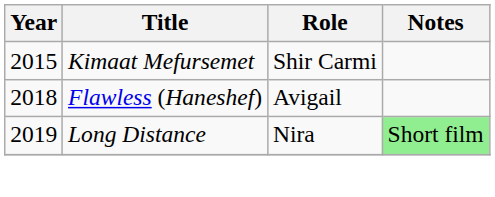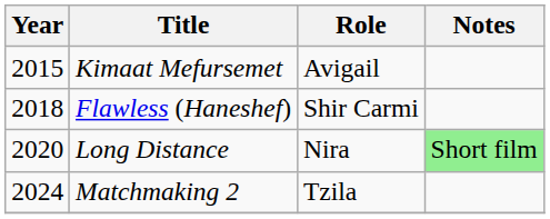Kimaat Mefursemet | Role: Shir Carmi -> Avigail
Flawless (Haneshef) | Role: Avigail -> Shir Carmi
Long Distance | Year: 2019 -> 2020
+ row: 2024 | Matchmaking 2 | Tzila
